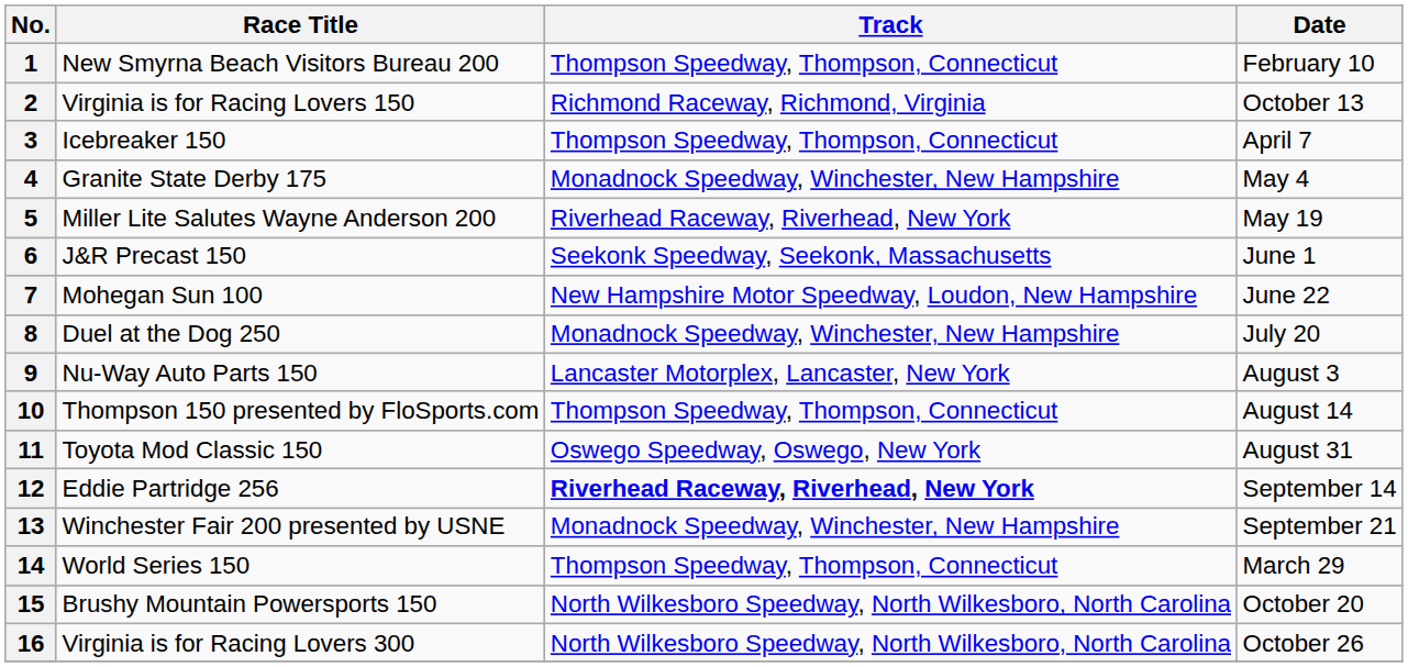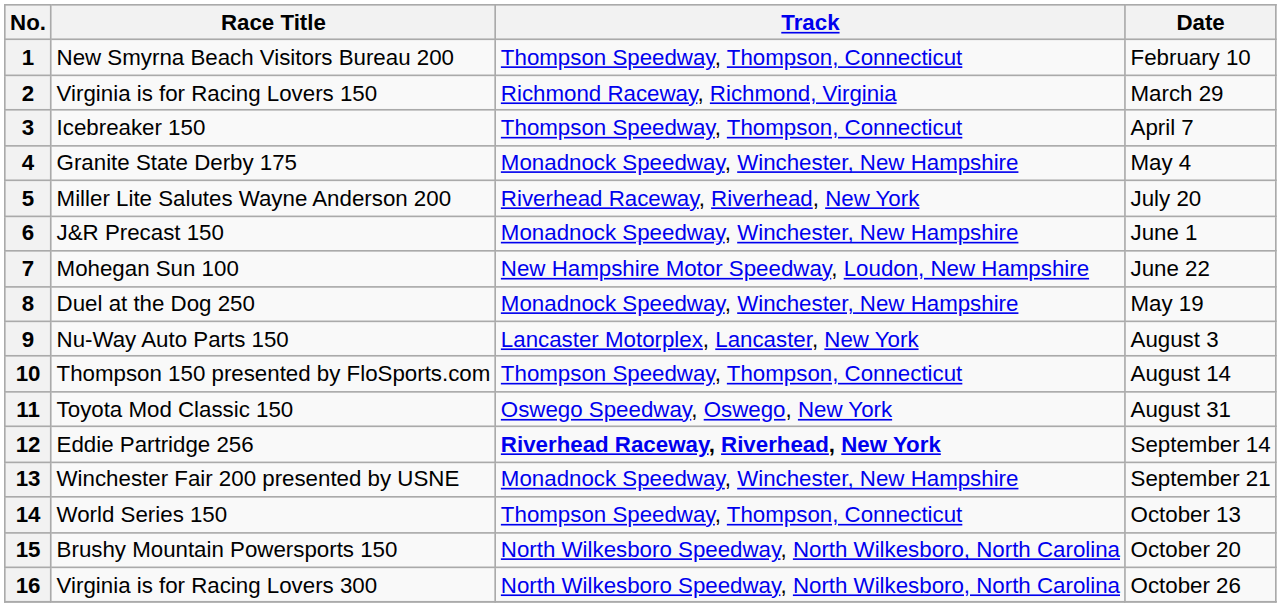2 | Date: October 13 -> March 29
5 | Date: May 19 -> July 20
6 | Track: Seekonk Speedway, Seekonk, Massachusetts -> Monadnock Speedway, Winchester, New Hampshire
8 | Date: July 20 -> May 19
14 | Date: March 29 -> October 13
